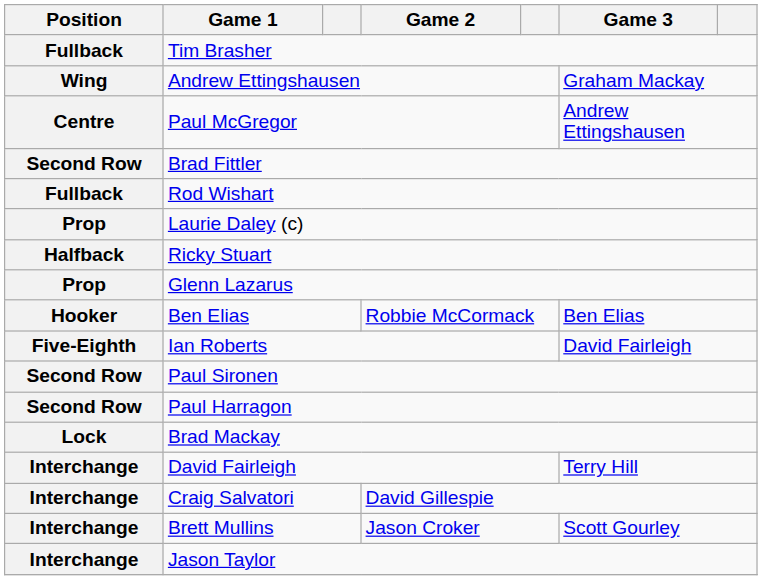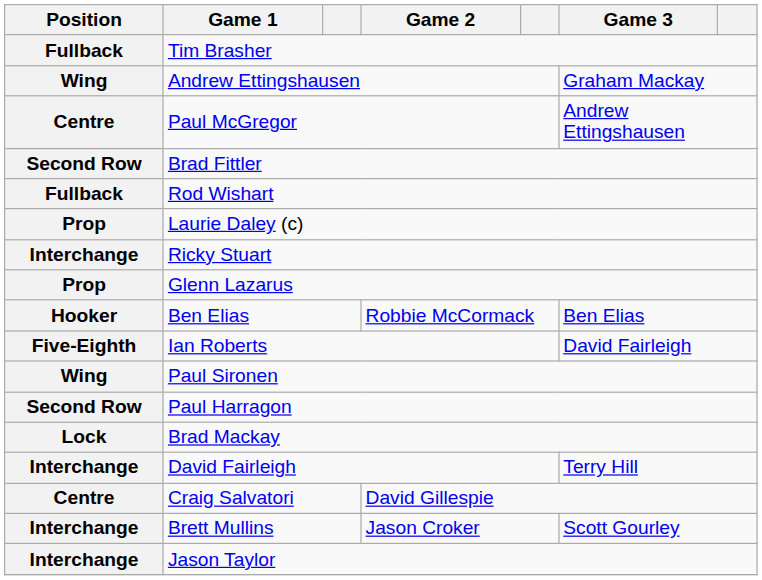Ricky Stuart | Position: Halfback -> Interchange
Paul Sironen | Position: Second Row -> Wing
Craig Salvatori | Position: Interchange -> Centre
